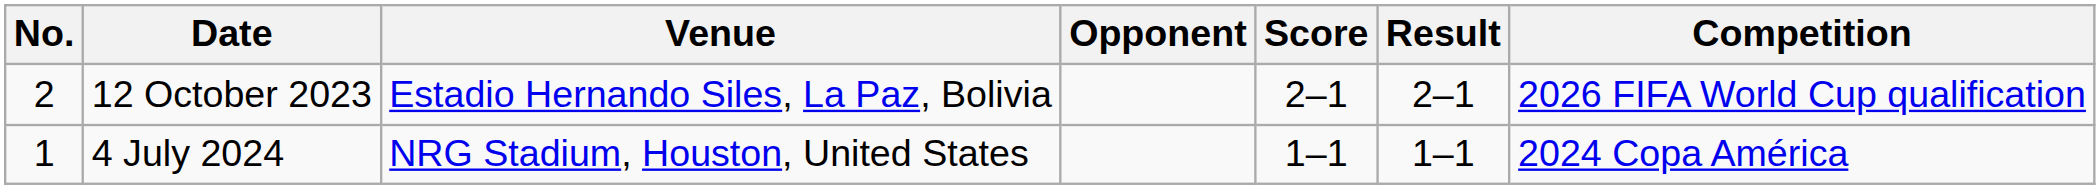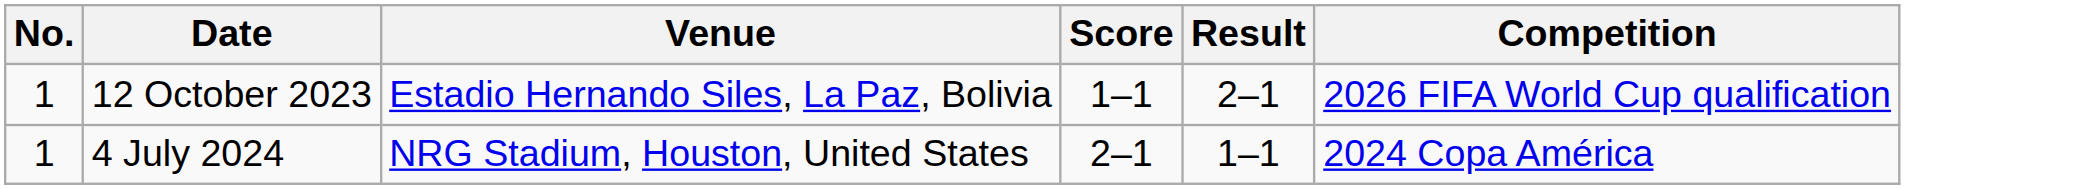- column: Opponent
12 October 2023 | No.: 2 -> 1
12 October 2023 | Score: 2–1 -> 1–1
4 July 2024 | Score: 1–1 -> 2–1
